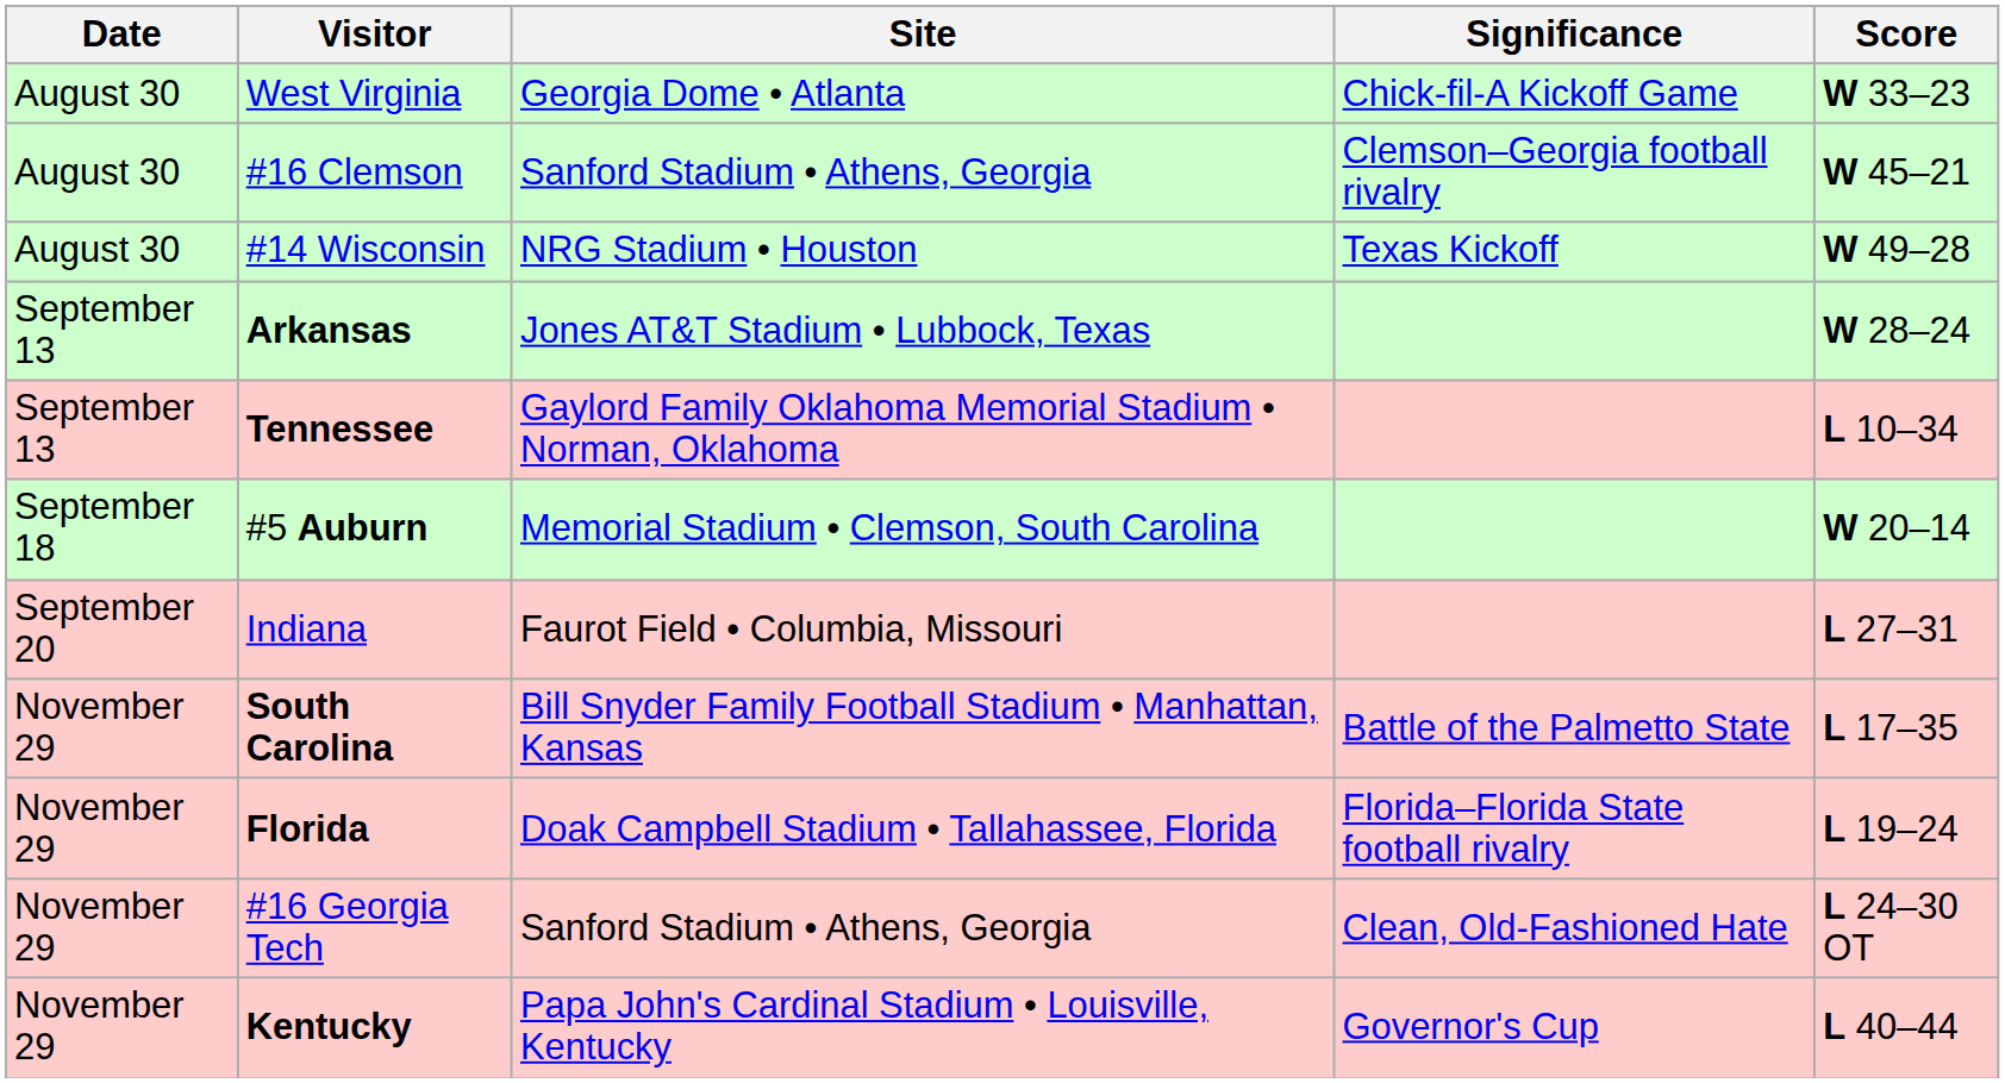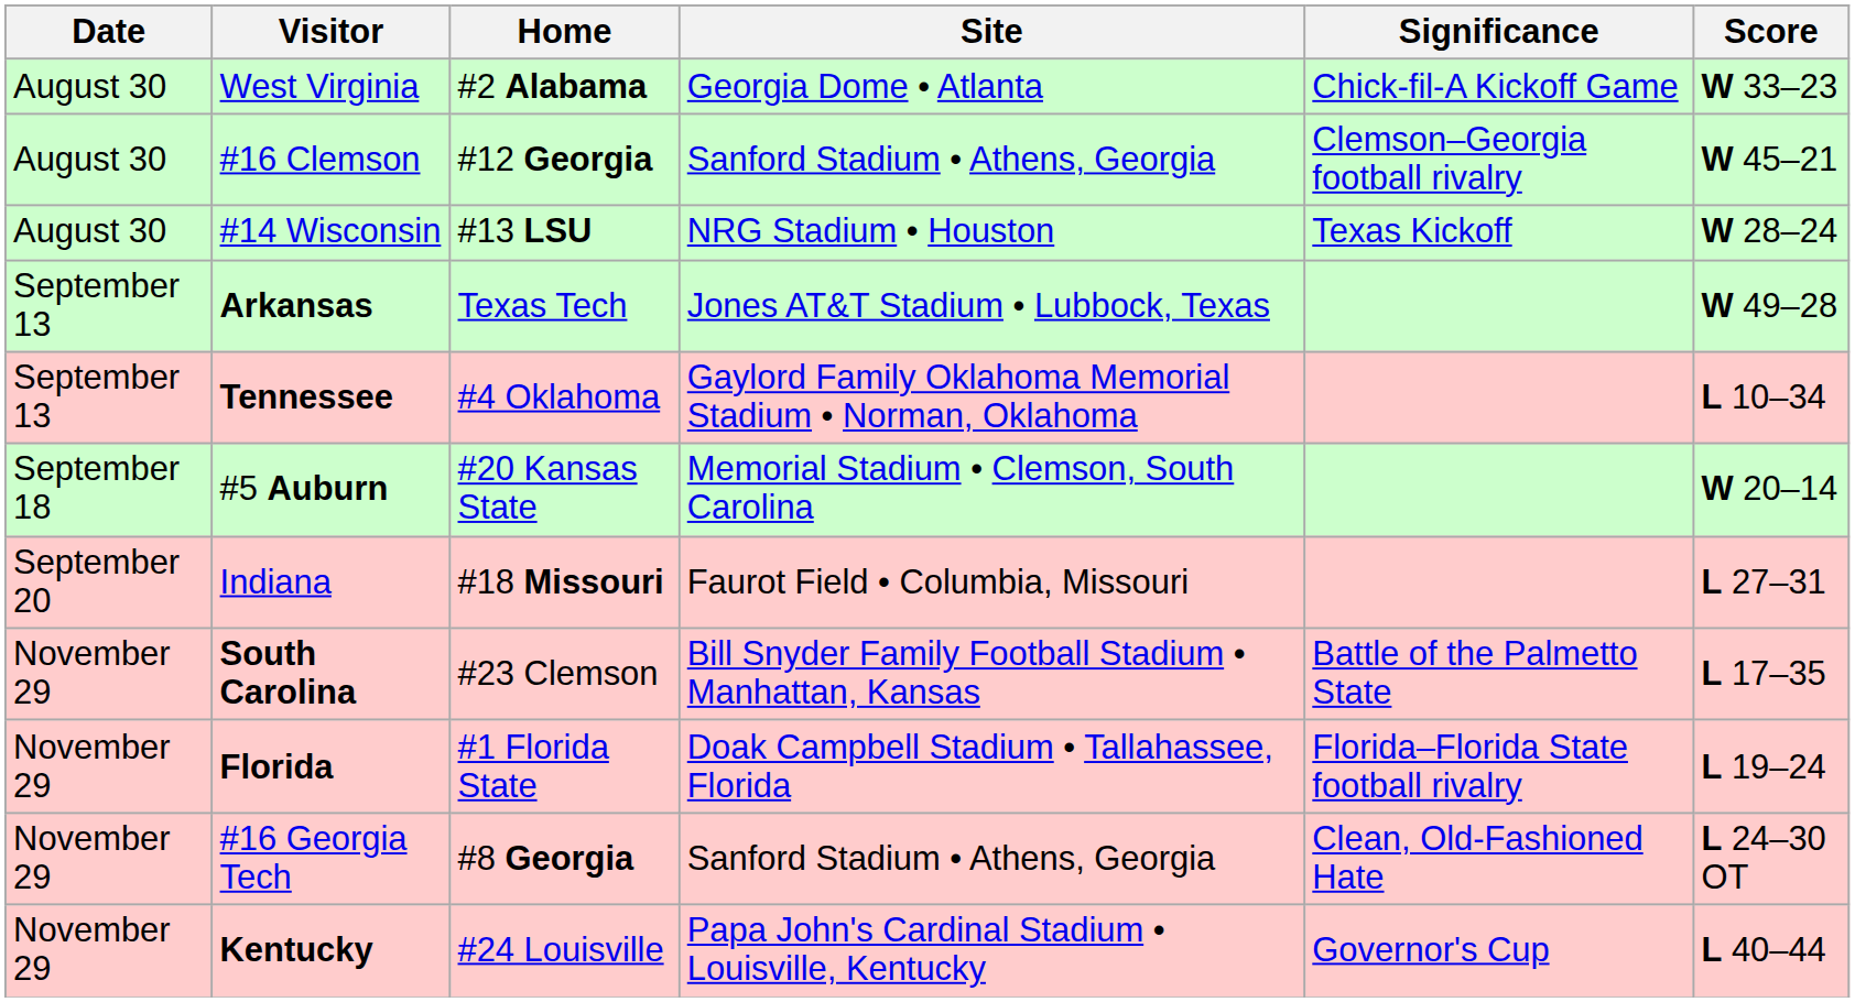+ column: Home | #2 Alabama | #12 Georgia | #13 LSU | Texas Tech | #4 Oklahoma | #20 Kansas State | #18 Missouri | #23 Clemson | #1 Florida State | #8 Georgia | #24 Louisville
#14 Wisconsin | Score: W 49–28 -> W 28–24
Arkansas | Score: W 28–24 -> W 49–28
